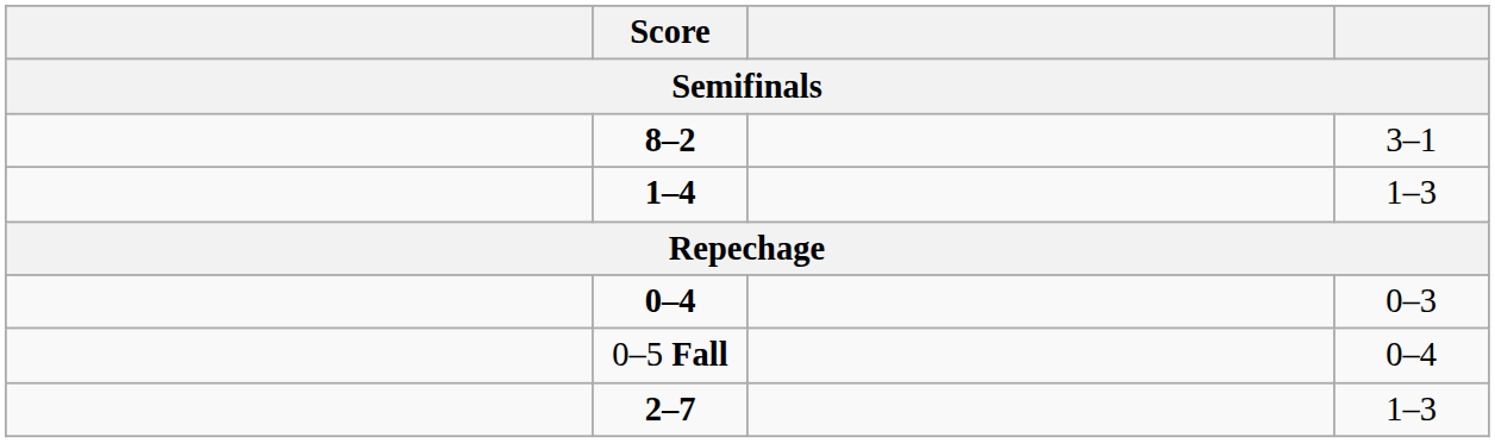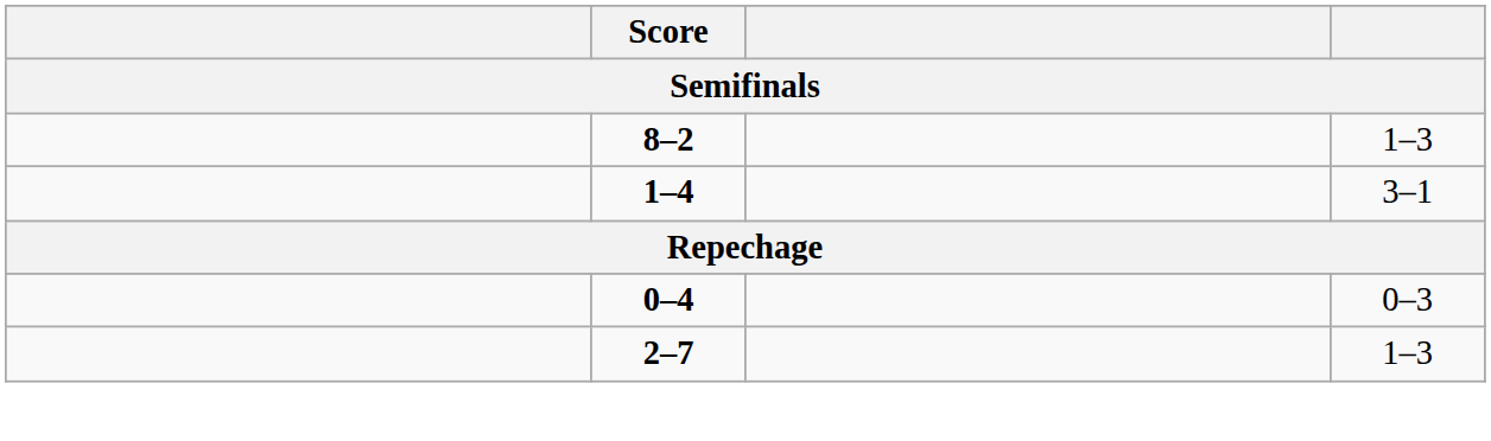8–2 | column 4: 3–1 -> 1–3
1–4 | column 4: 1–3 -> 3–1
- row: 0–5 Fall | 0–4
